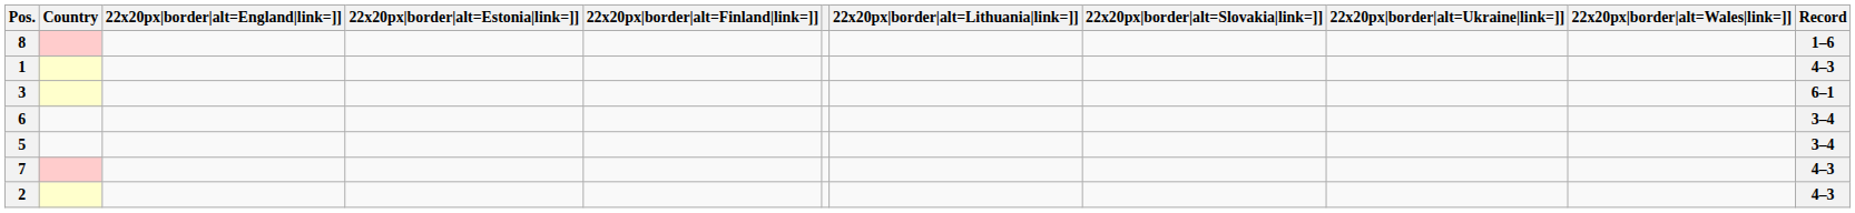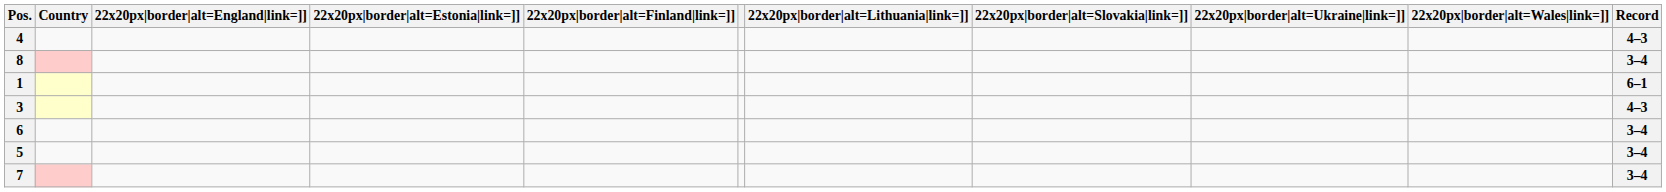+ row: 4 | 4–3
8 | Record: 1–6 -> 3–4
1 | Record: 4–3 -> 6–1
3 | Record: 6–1 -> 4–3
7 | Record: 4–3 -> 3–4
- row: 2 | 4–3
